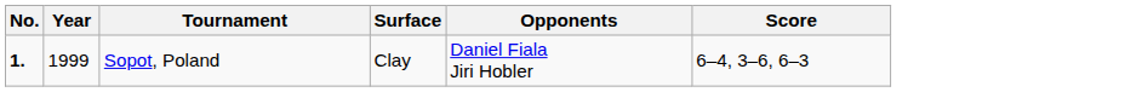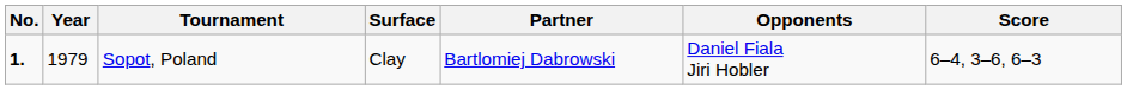+ column: Partner | Bartlomiej Dabrowski
Sopot, Poland | Year: 1999 -> 1979
